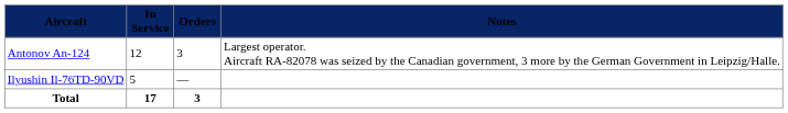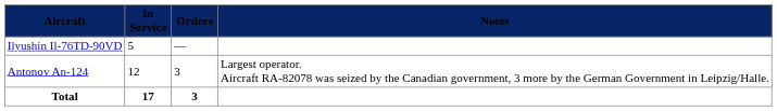rows swapped: Antonov An-124 <-> Ilyushin Il-76TD-90VD
